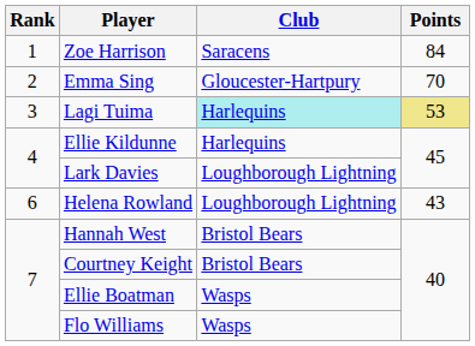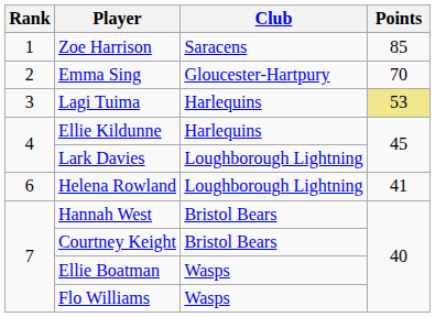Zoe Harrison | Points: 84 -> 85
Lagi Tuima | Club: paleturquoise background -> no background
Helena Rowland | Points: 43 -> 41
